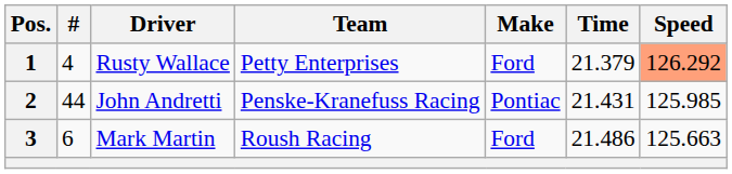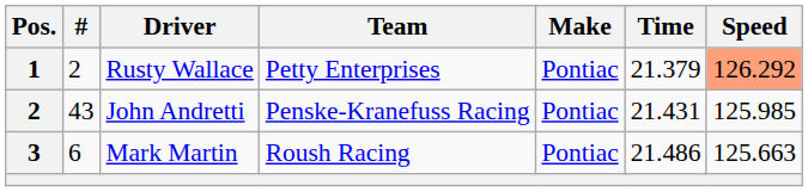Rusty Wallace | #: 4 -> 2
Rusty Wallace | Make: Ford -> Pontiac
John Andretti | #: 44 -> 43
Mark Martin | Make: Ford -> Pontiac
